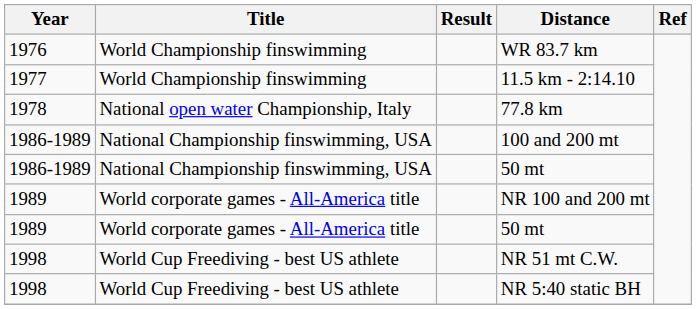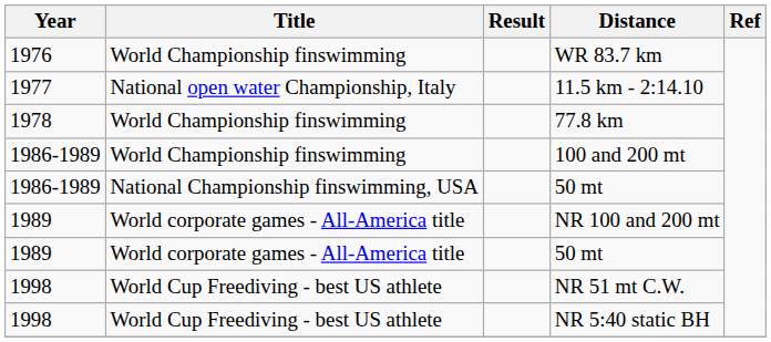11.5 km - 2:14.10 | Title: World Championship finswimming -> National open water Championship, Italy
77.8 km | Title: National open water Championship, Italy -> World Championship finswimming
100 and 200 mt | Title: National Championship finswimming, USA -> World Championship finswimming
